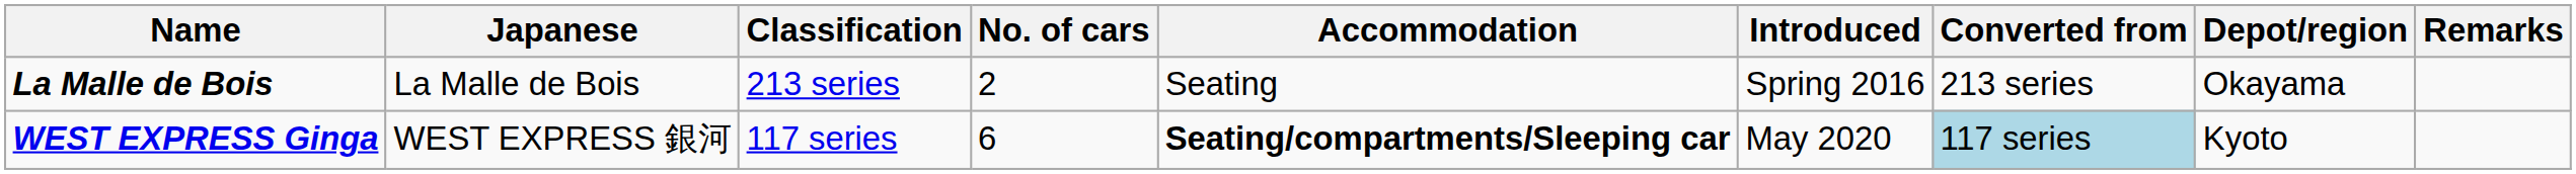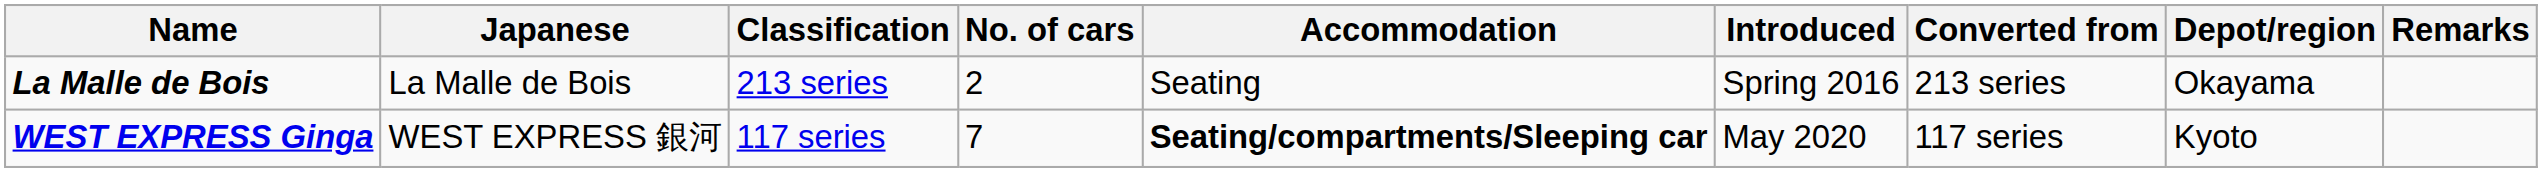WEST EXPRESS Ginga | No. of cars: 6 -> 7
WEST EXPRESS Ginga | Converted from: lightblue background -> no background
